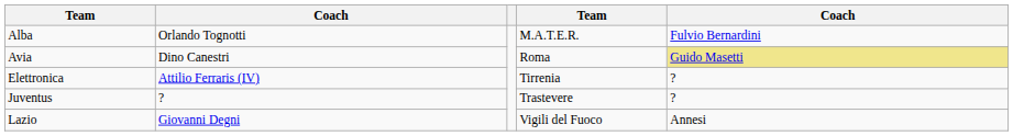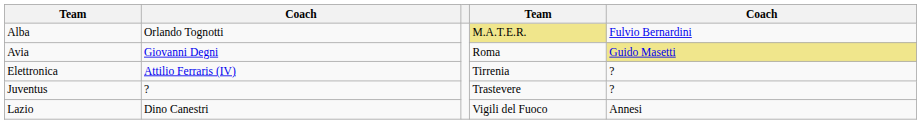Alba | column 4: no background -> khaki background
Avia | column 2: Dino Canestri -> Giovanni Degni
Lazio | column 2: Giovanni Degni -> Dino Canestri
